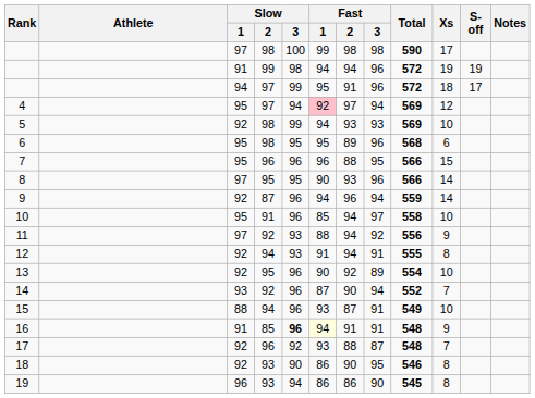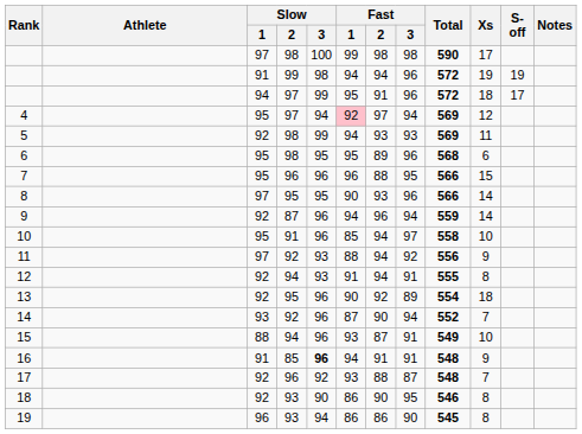5 | Xs: 10 -> 11
13 | Xs: 10 -> 18
16 | Fast / 1: lightyellow background -> no background
